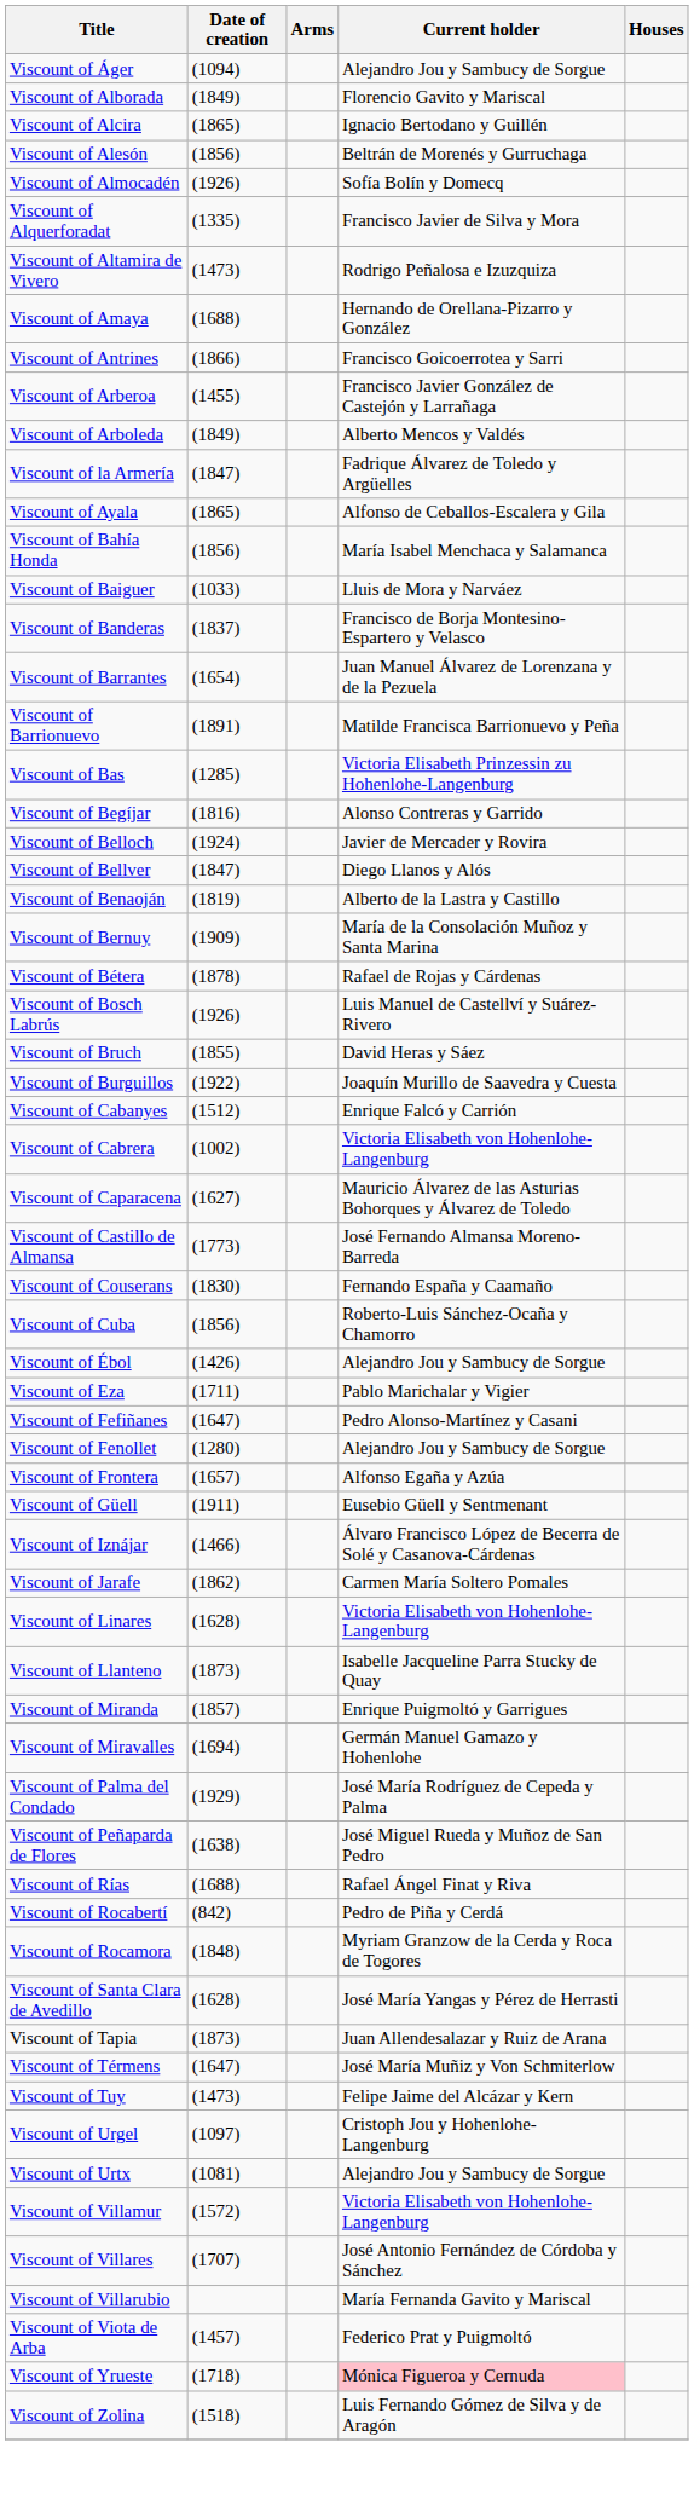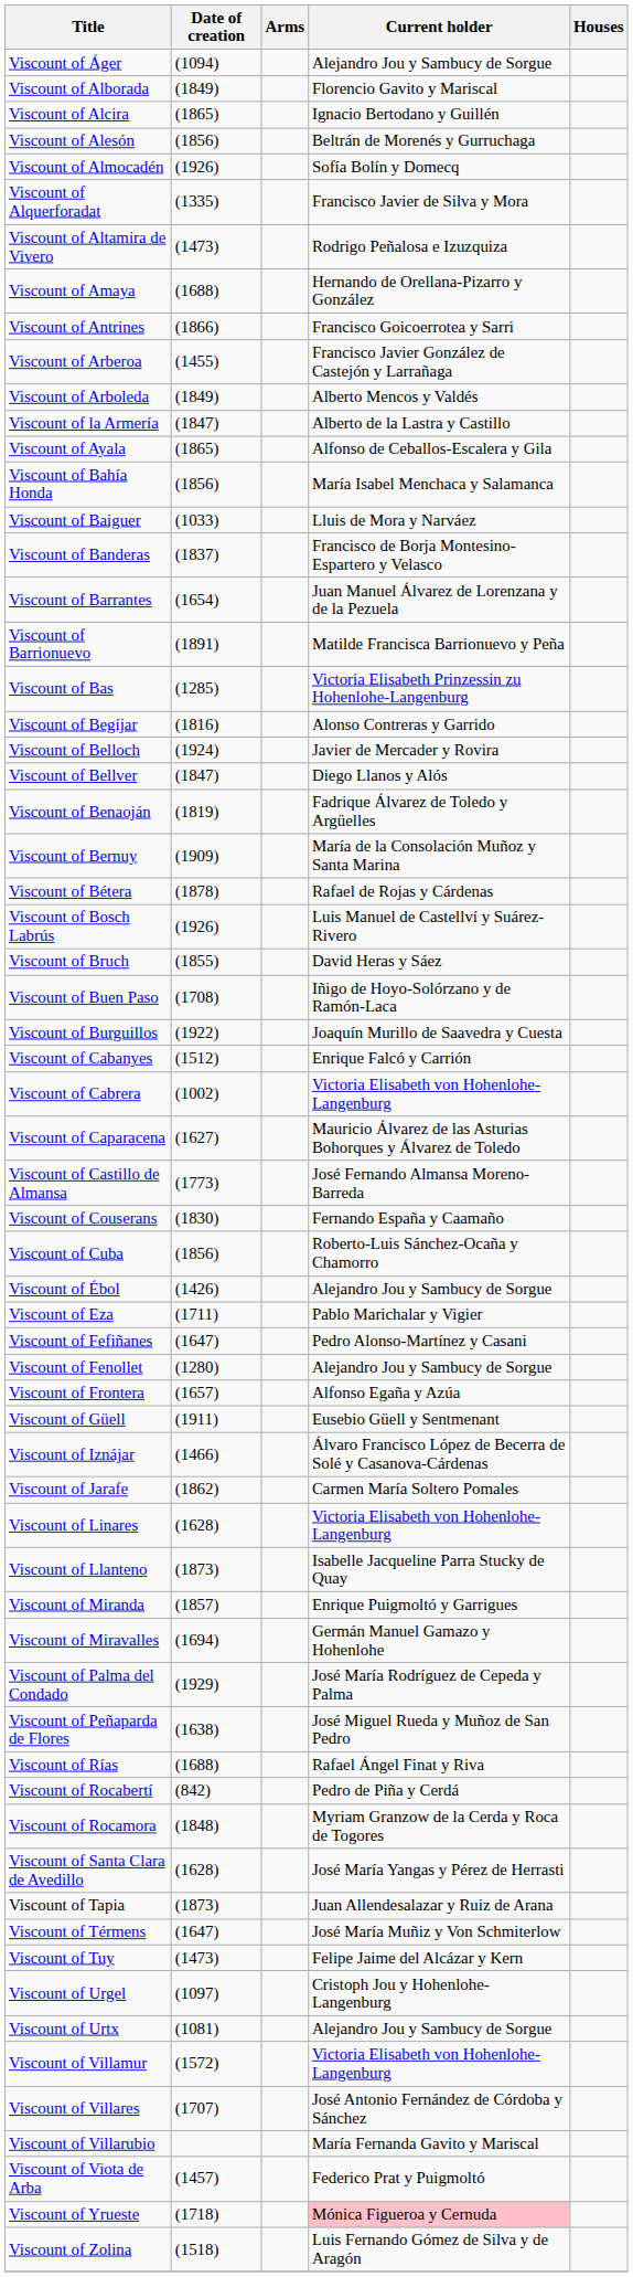Viscount of la Armería | Current holder: Fadrique Álvarez de Toledo y Argüelles -> Alberto de la Lastra y Castillo
Viscount of Benaoján | Current holder: Alberto de la Lastra y Castillo -> Fadrique Álvarez de Toledo y Argüelles
+ row: Viscount of Buen Paso | (1708) | Iñigo de Hoyo-Solórzano y de Ramón-Laca
